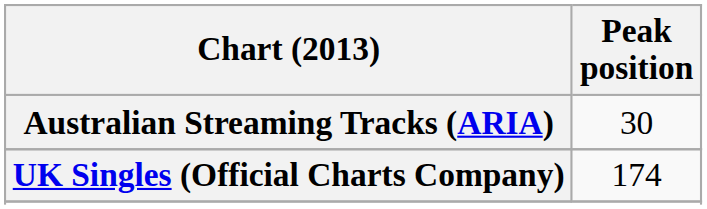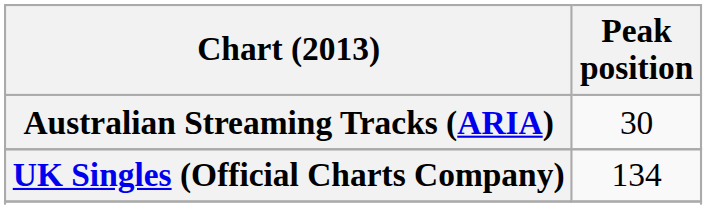UK Singles (Official Charts Company) | Peak position: 174 -> 134
